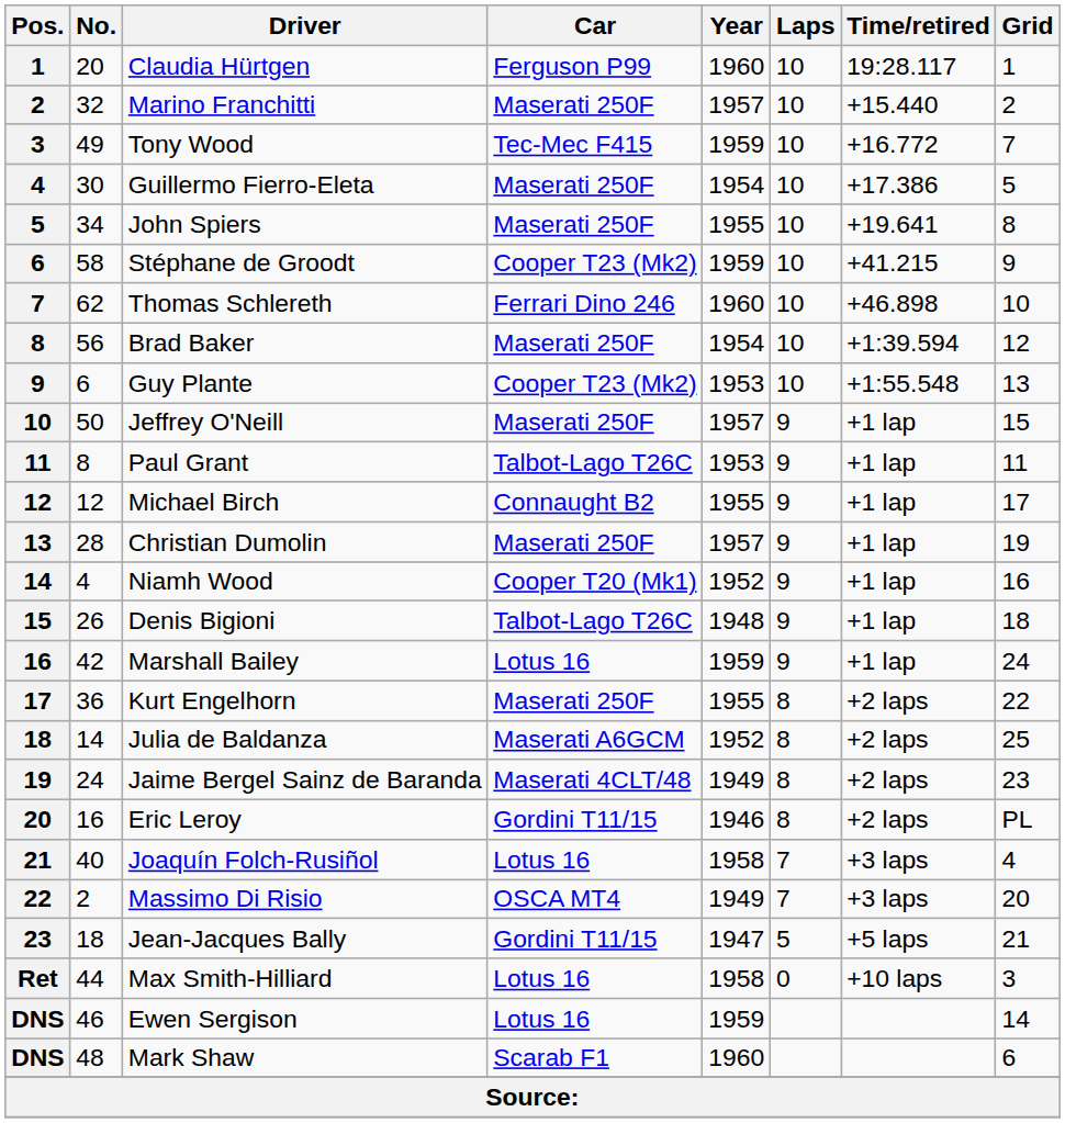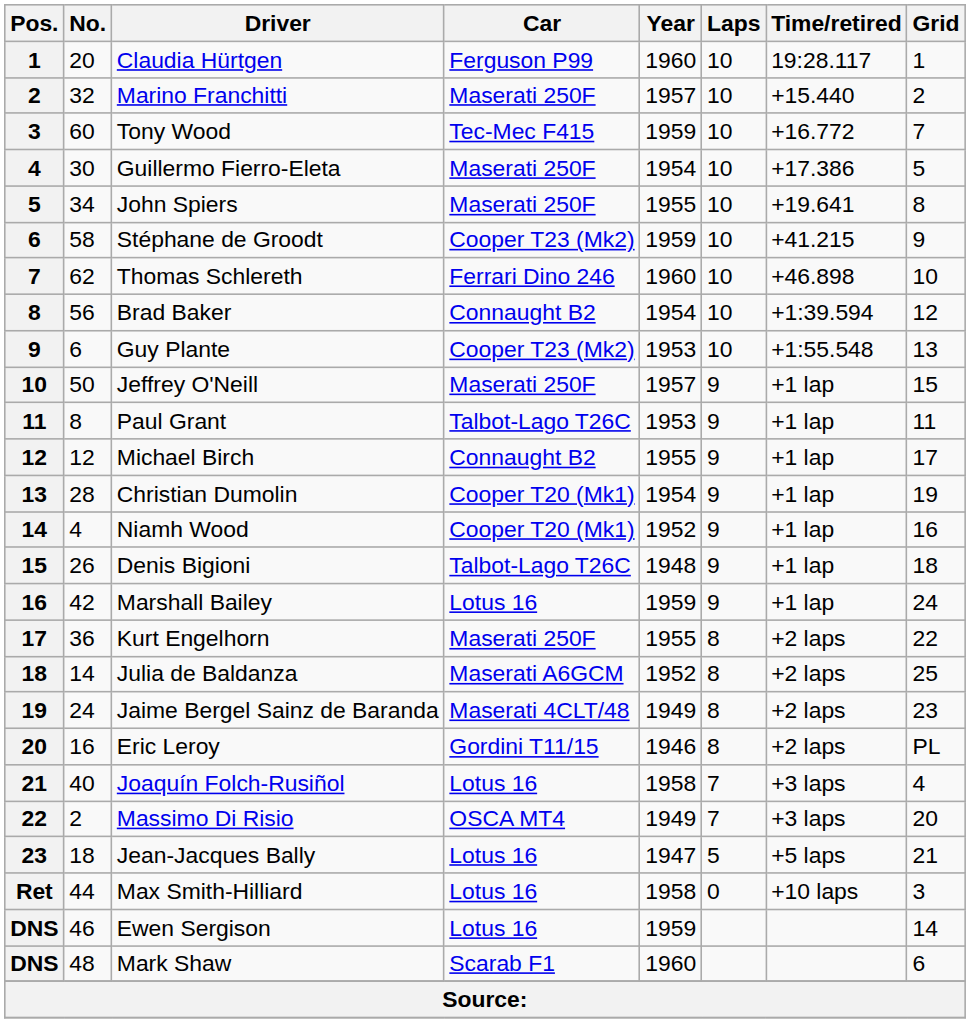Tony Wood | No.: 49 -> 60
Brad Baker | Car: Maserati 250F -> Connaught B2
Christian Dumolin | Car: Maserati 250F -> Cooper T20 (Mk1)
Christian Dumolin | Year: 1957 -> 1954
Jean-Jacques Bally | Car: Gordini T11/15 -> Lotus 16
